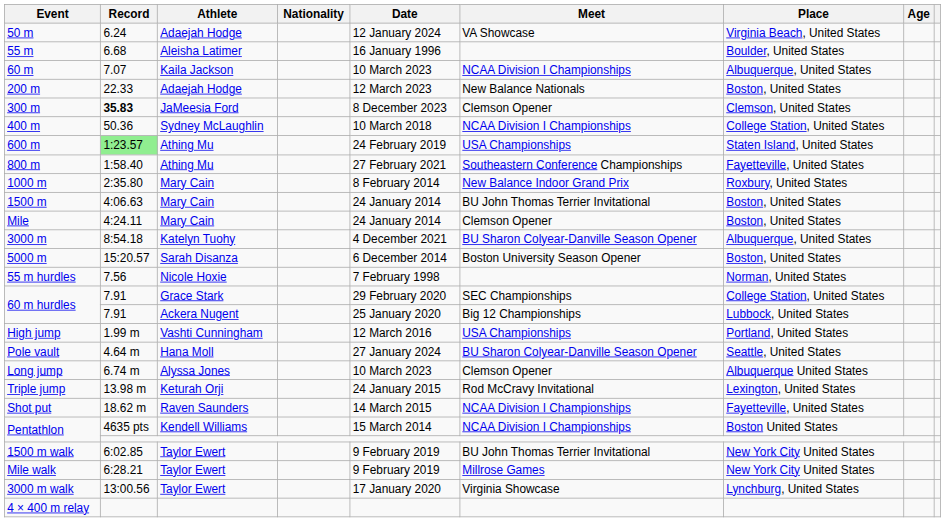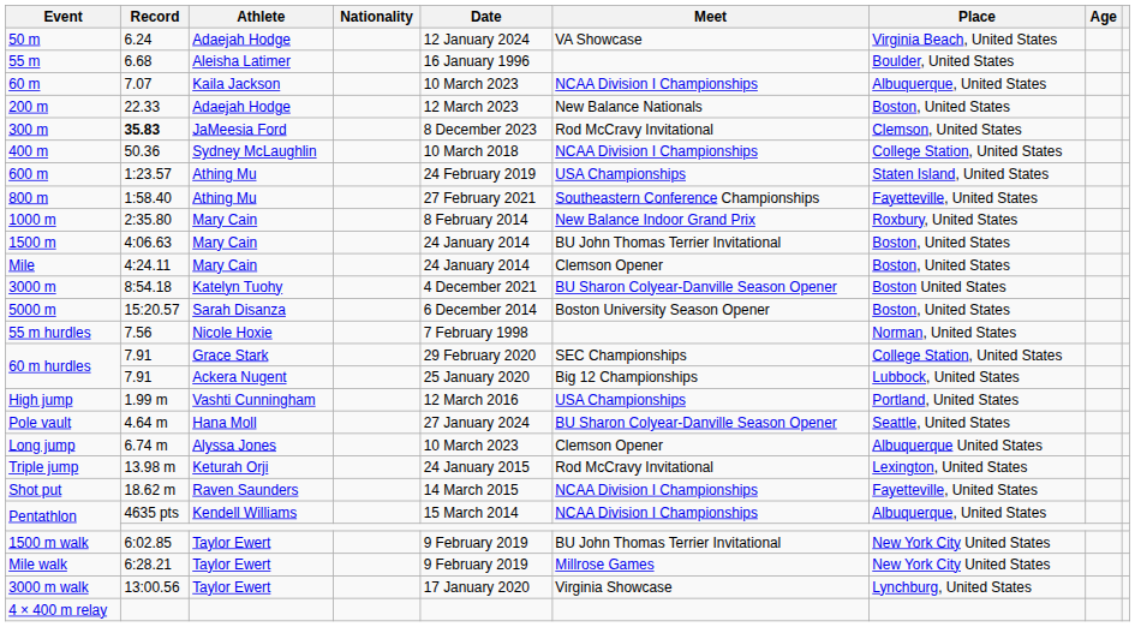300 m | Meet: Clemson Opener -> Rod McCravy Invitational
600 m | Record: lightgreen background -> no background
3000 m | Place: Albuquerque, United States -> Boston United States
Pentathlon / Kendell Williams | Place: Boston United States -> Albuquerque, United States
